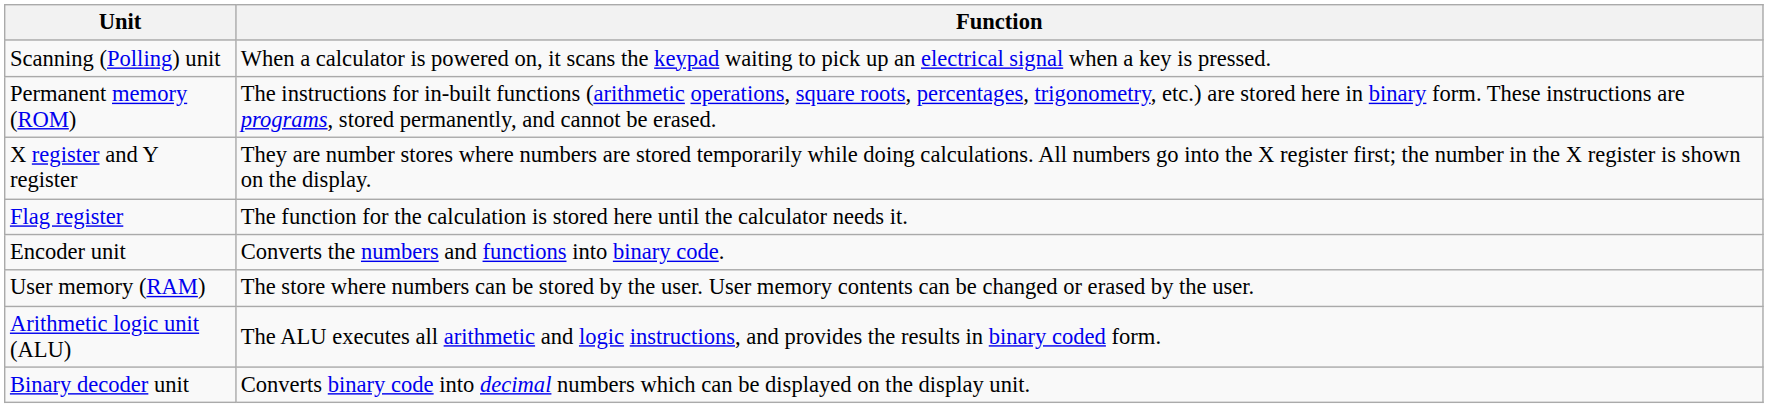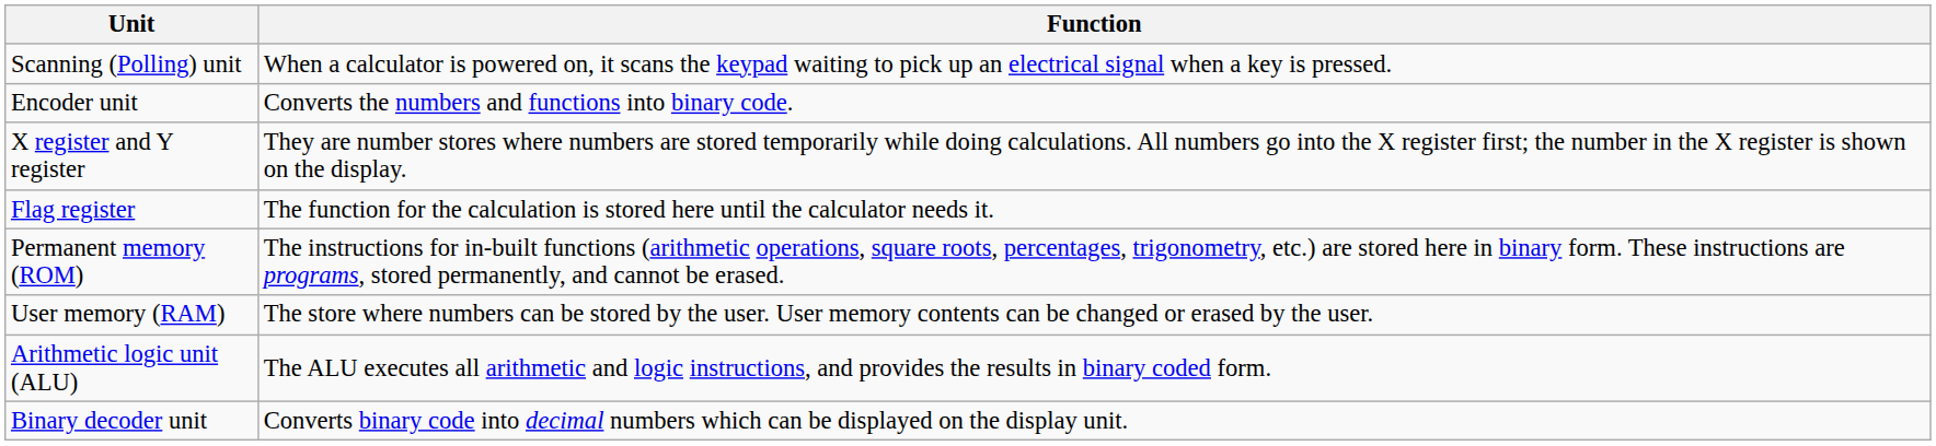rows swapped: Encoder unit <-> Permanent memory (ROM)
